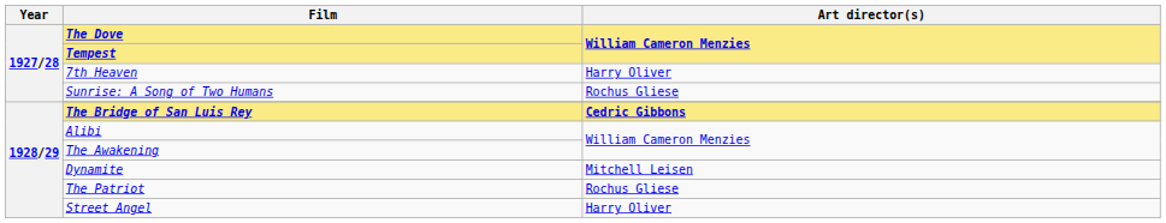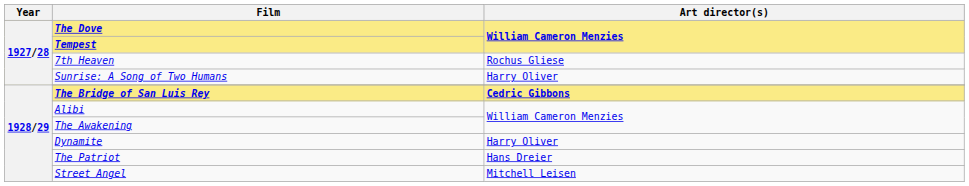7th Heaven | Art director(s): Harry Oliver -> Rochus Gliese
Sunrise: A Song of Two Humans | Art director(s): Rochus Gliese -> Harry Oliver
Dynamite | Art director(s): Mitchell Leisen -> Harry Oliver
The Patriot | Art director(s): Rochus Gliese -> Hans Dreier
Street Angel | Art director(s): Harry Oliver -> Mitchell Leisen
